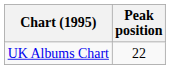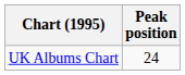UK Albums Chart | Peak position: 22 -> 24
